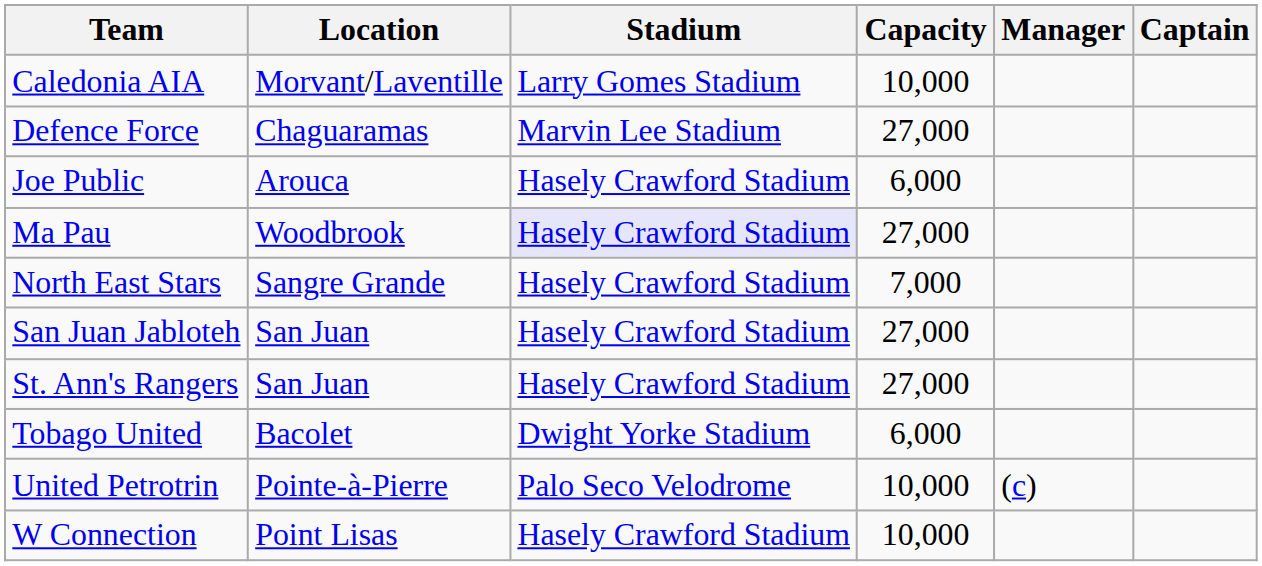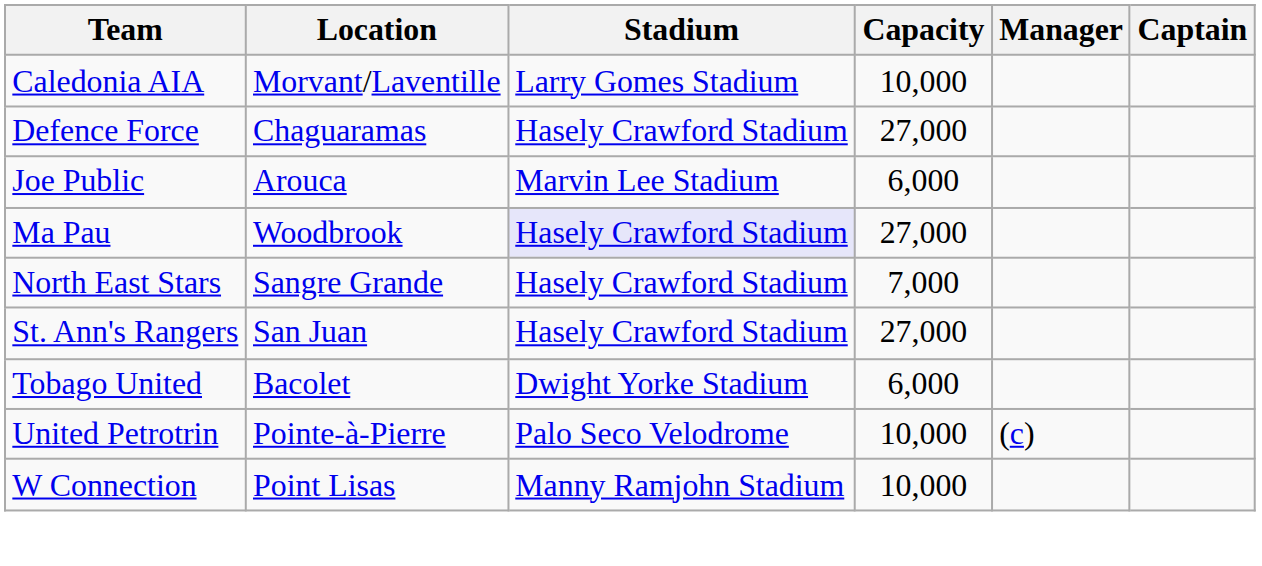Defence Force | Stadium: Marvin Lee Stadium -> Hasely Crawford Stadium
Joe Public | Stadium: Hasely Crawford Stadium -> Marvin Lee Stadium
- row: San Juan Jabloteh | San Juan | Hasely Crawford Stadium | 27,000
W Connection | Stadium: Hasely Crawford Stadium -> Manny Ramjohn Stadium
